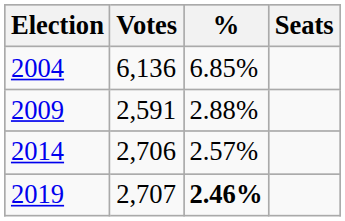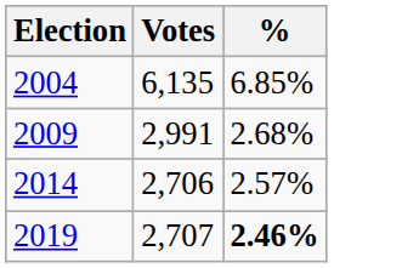- column: Seats
2004 | Votes: 6,136 -> 6,135
2009 | Votes: 2,591 -> 2,991
2009 | %: 2.88% -> 2.68%
